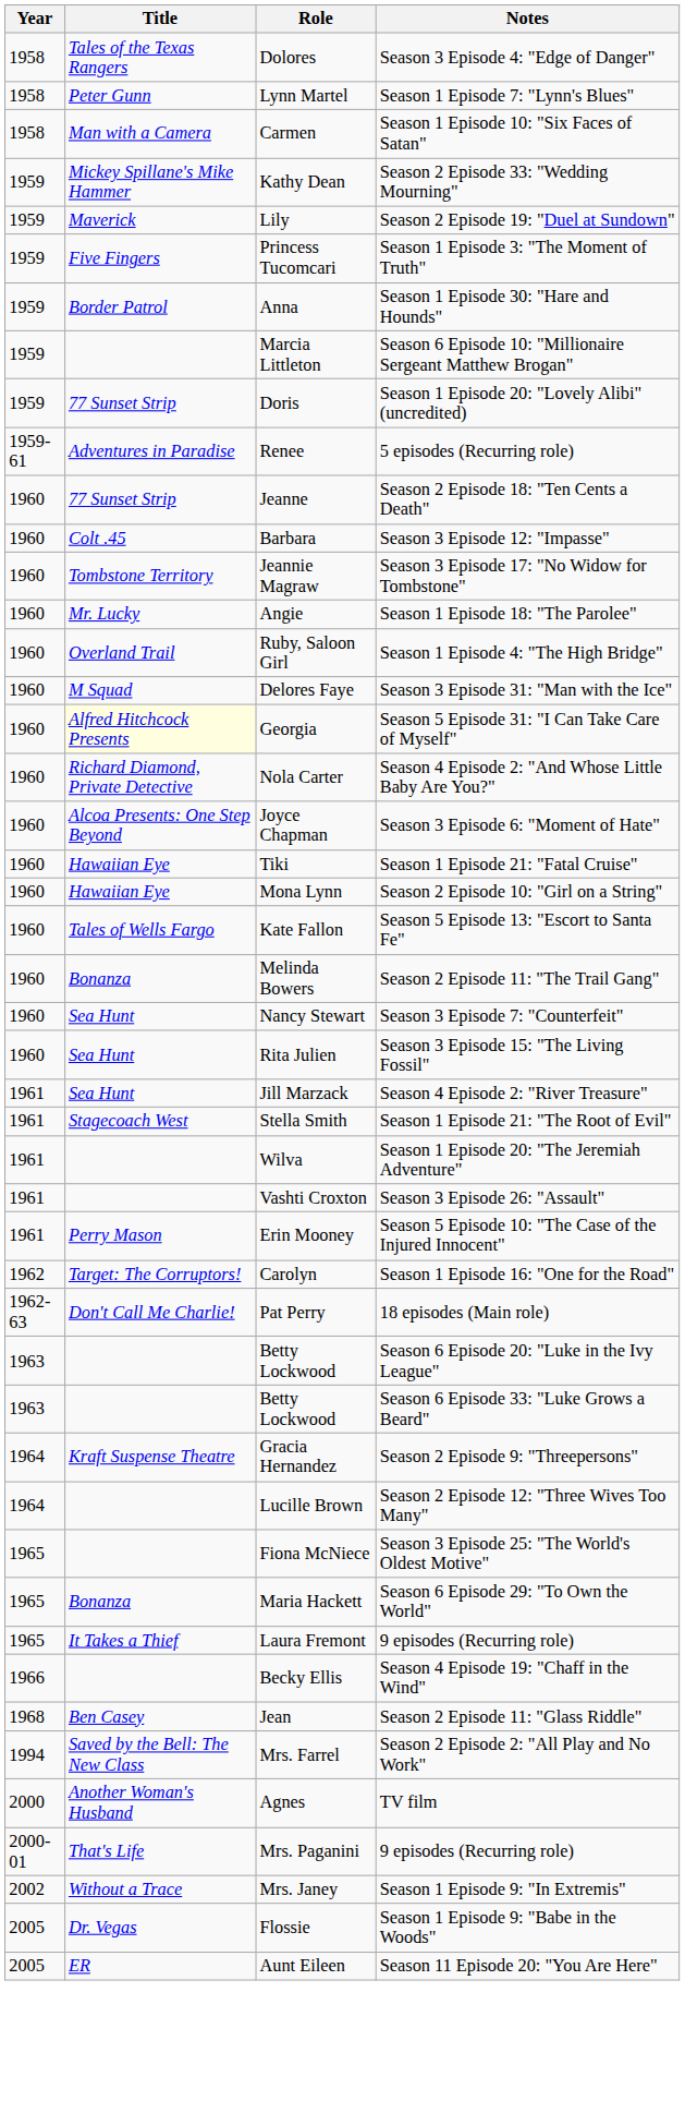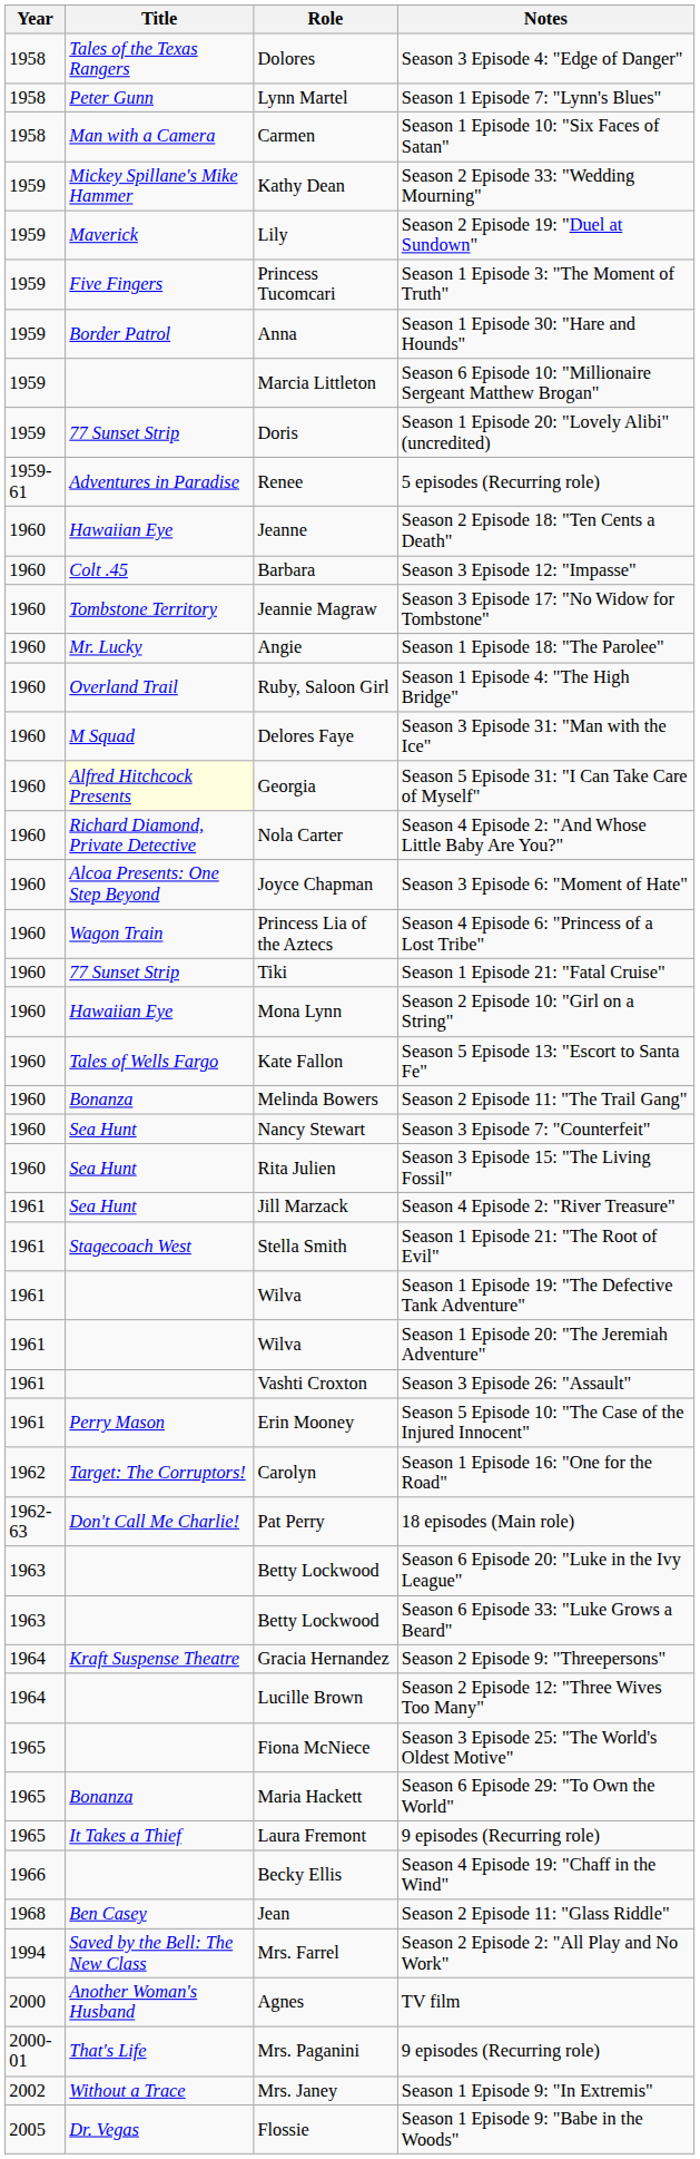Season 2 Episode 18: "Ten Cents a Death" | Title: 77 Sunset Strip -> Hawaiian Eye
+ row: 1960 | Wagon Train | Princess Lia of the Aztecs | Season 4 Episode 6: "Princess of a Lost Tribe"
Season 1 Episode 21: "Fatal Cruise" | Title: Hawaiian Eye -> 77 Sunset Strip
+ row: 1961 | Wilva | Season 1 Episode 19: "The Defective Tank Adventure"
- row: 2005 | ER | Aunt Eileen | Season 11 Episode 20: "You Are Here"
